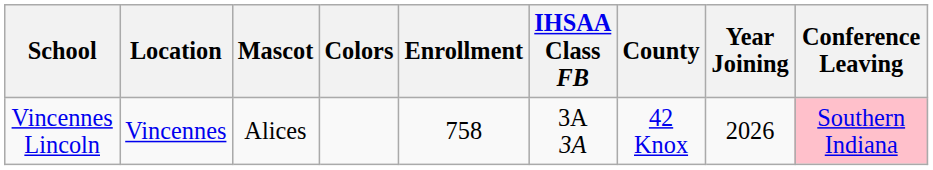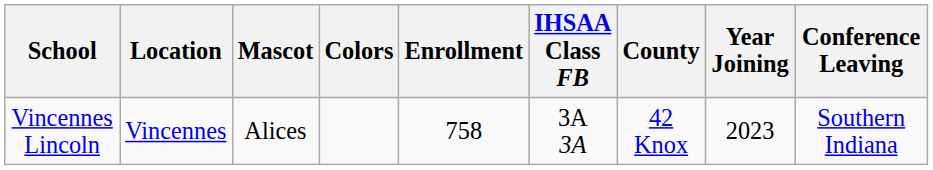Vincennes Lincoln | Year Joining: 2026 -> 2023
Vincennes Lincoln | Conference Leaving: pink background -> no background
